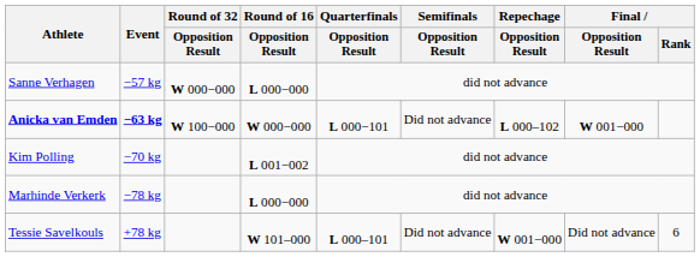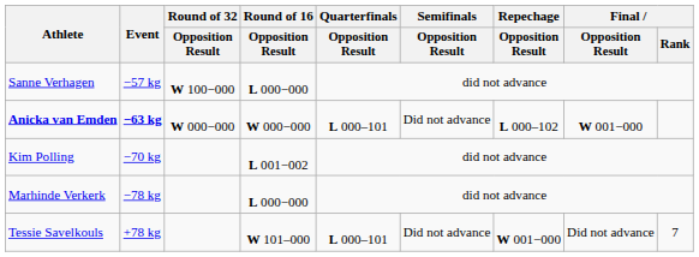Sanne Verhagen | Round of 32 / Opposition Result: W 000−000 -> W 100−000
Anicka van Emden | Round of 32 / Opposition Result: W 100−000 -> W 000−000
Anicka van Emden | Quarterfinals / Opposition Result: L 000−101 -> L 000–101
Tessie Savelkouls | Final / Rank: 6 -> 7
